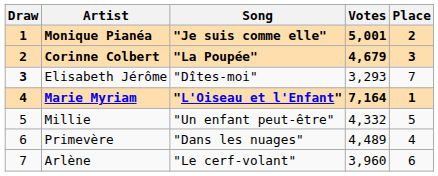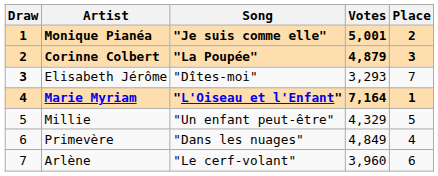Corinne Colbert | Votes: 4,679 -> 4,879
Millie | Votes: 4,332 -> 4,329
Primevère | Votes: 4,489 -> 4,849
